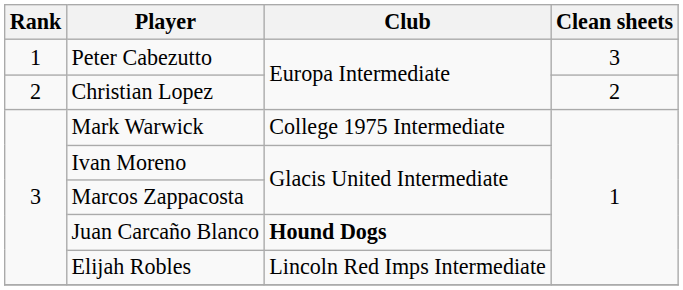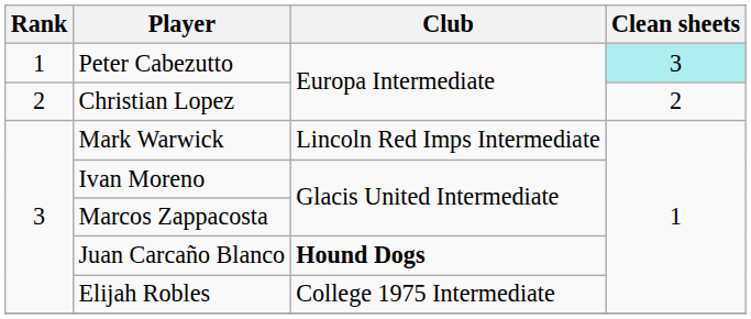Peter Cabezutto | Clean sheets: no background -> paleturquoise background
Mark Warwick | Club: College 1975 Intermediate -> Lincoln Red Imps Intermediate
Elijah Robles | Club: Lincoln Red Imps Intermediate -> College 1975 Intermediate
